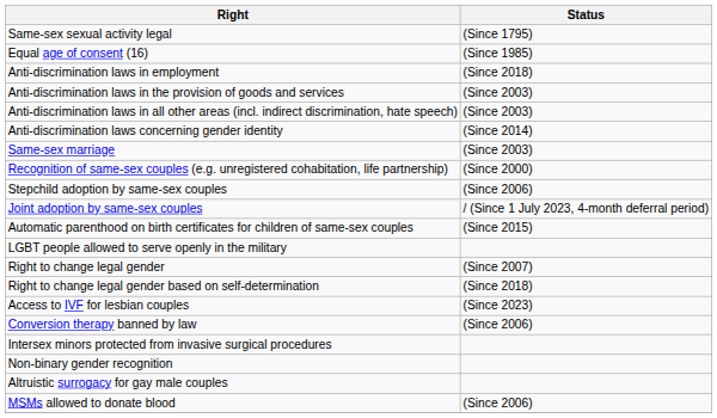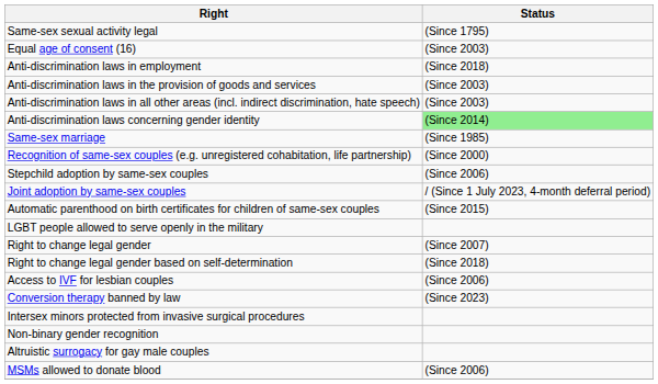Equal age of consent (16) | Status: (Since 1985) -> (Since 2003)
Anti-discrimination laws concerning gender identity | Status: no background -> lightgreen background
Same-sex marriage | Status: (Since 2003) -> (Since 1985)
Access to IVF for lesbian couples | Status: (Since 2023) -> (Since 2006)
Conversion therapy banned by law | Status: (Since 2006) -> (Since 2023)
